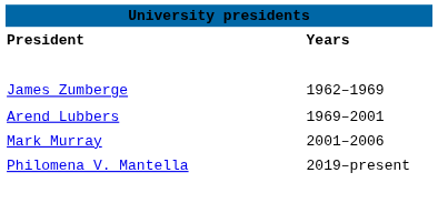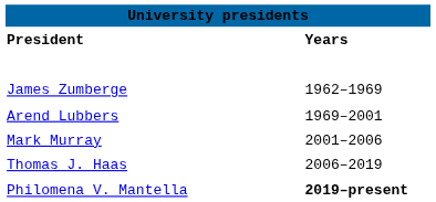+ row: Thomas J. Haas | 2006–2019
Philomena V. Mantella | Years: normal -> bold
